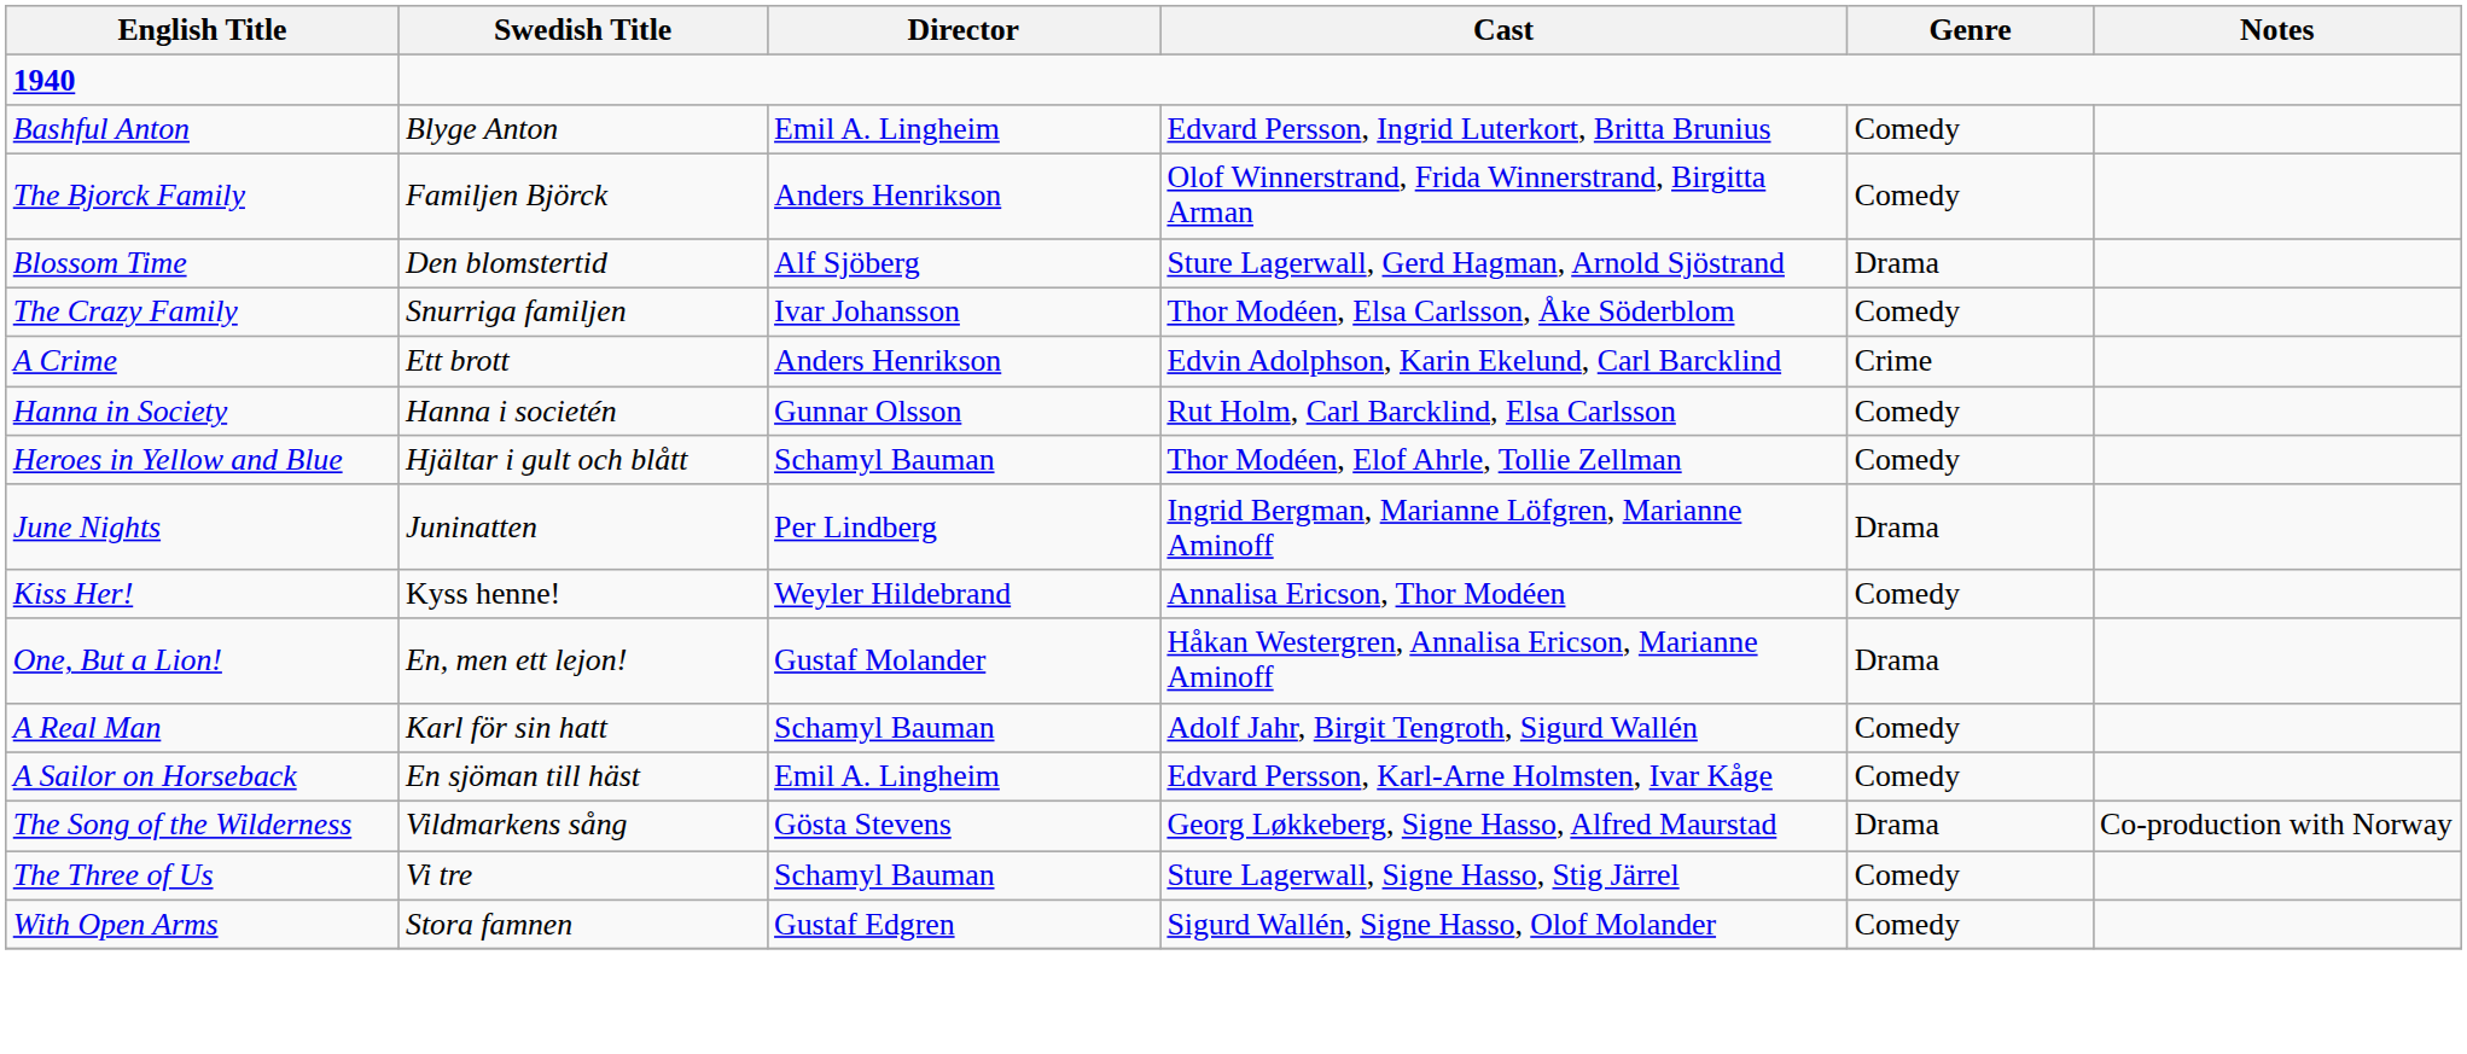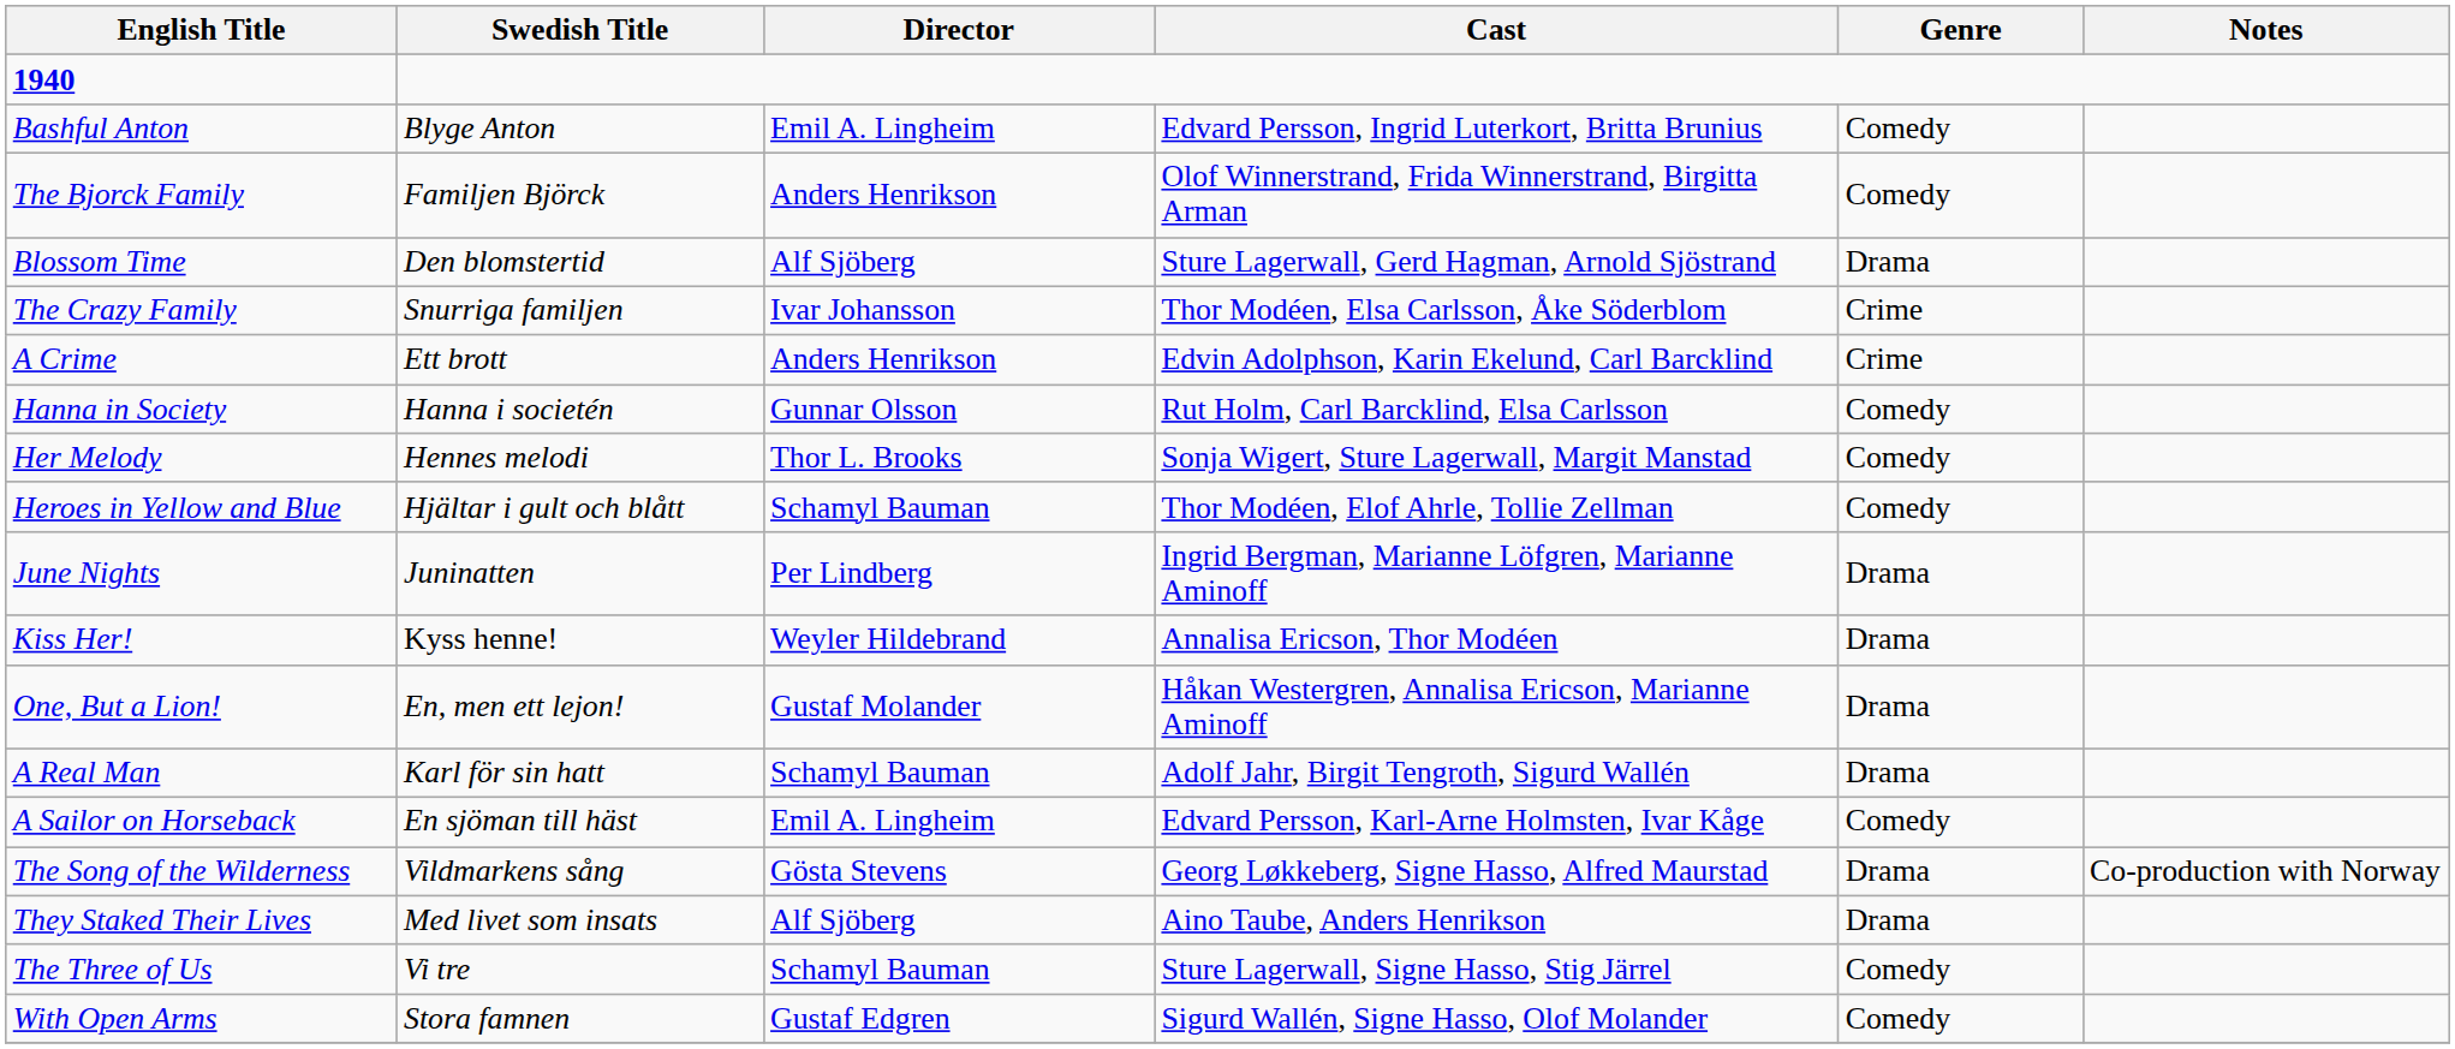The Crazy Family | Genre: Comedy -> Crime
+ row: Her Melody | Hennes melodi | Thor L. Brooks | Sonja Wigert, Sture Lagerwall, Margit Manstad | Comedy
Kiss Her! | Genre: Comedy -> Drama
A Real Man | Genre: Comedy -> Drama
+ row: They Staked Their Lives | Med livet som insats | Alf Sjöberg | Aino Taube, Anders Henrikson | Drama
